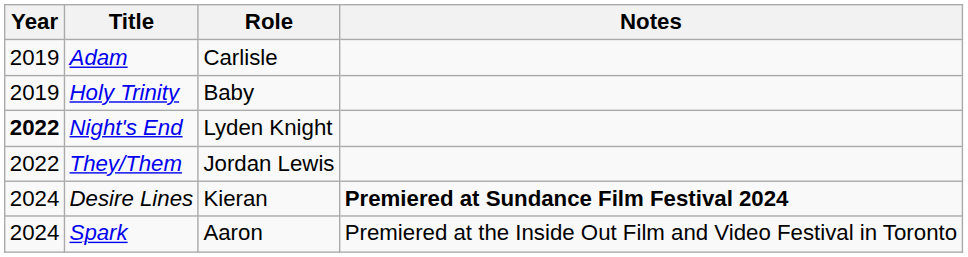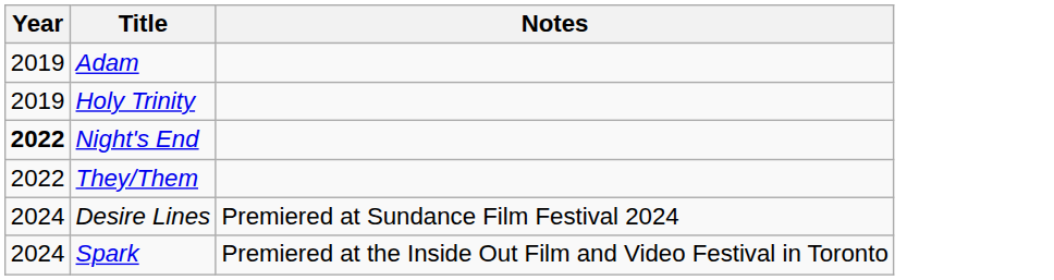- column: Role | Carlisle | Baby | Lyden Knight | Jordan Lewis | Kieran | Aaron
Desire Lines | Notes: bold -> normal
